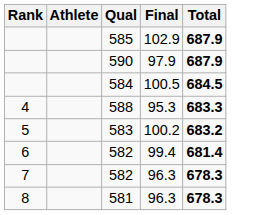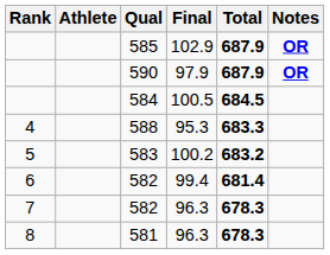+ column: Notes | OR | OR
